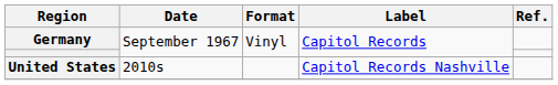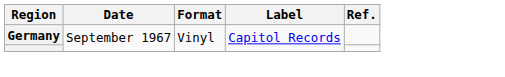- row: United States | 2010s | Capitol Records Nashville
